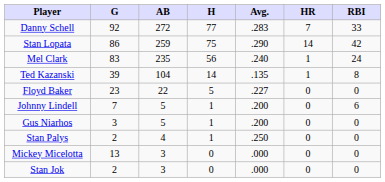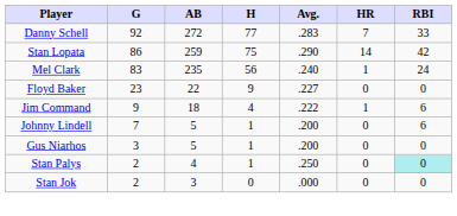- row: Ted Kazanski | 39 | 104 | 14 | .135 | 1 | 8
Floyd Baker | H: 5 -> 9
+ row: Jim Command | 9 | 18 | 4 | .222 | 1 | 6
Stan Palys | RBI: no background -> paleturquoise background
- row: Mickey Micelotta | 13 | 3 | 0 | .000 | 0 | 0
